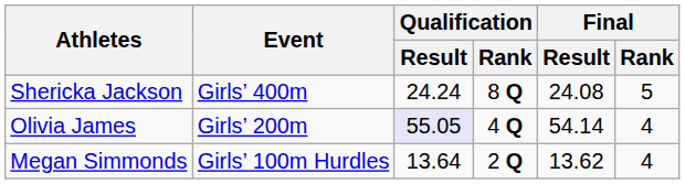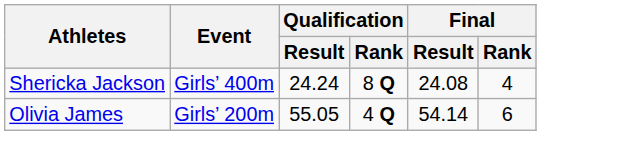Shericka Jackson | Final / Rank: 5 -> 4
Olivia James | Qualification / Result: lavender background -> no background
Olivia James | Final / Rank: 4 -> 6
- row: Megan Simmonds | Girls’ 100m Hurdles | 13.64 | 2 Q | 13.62 | 4
